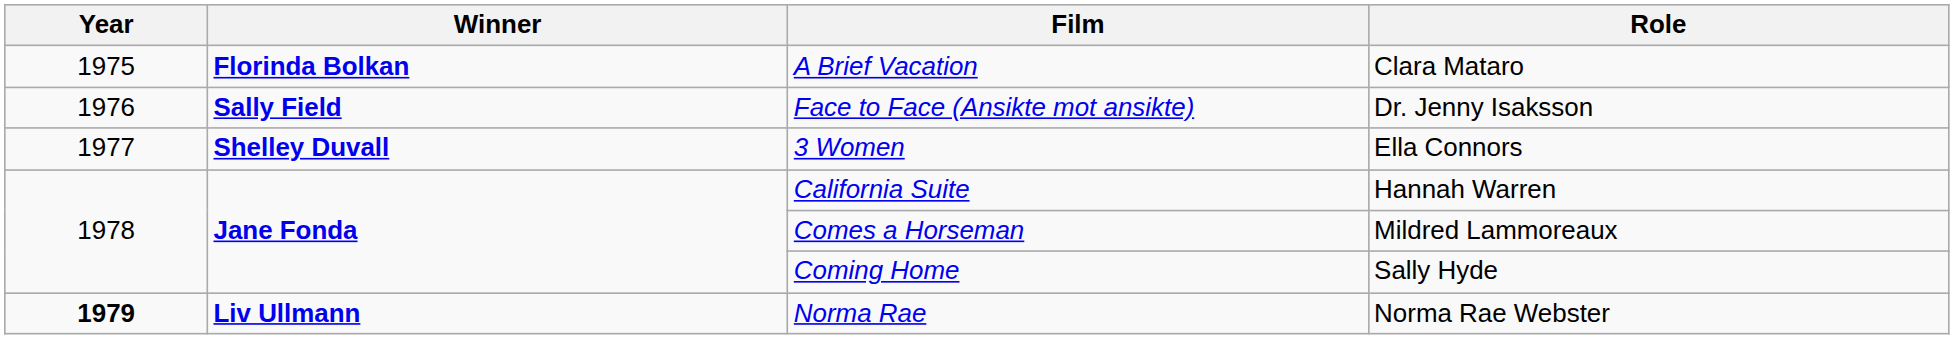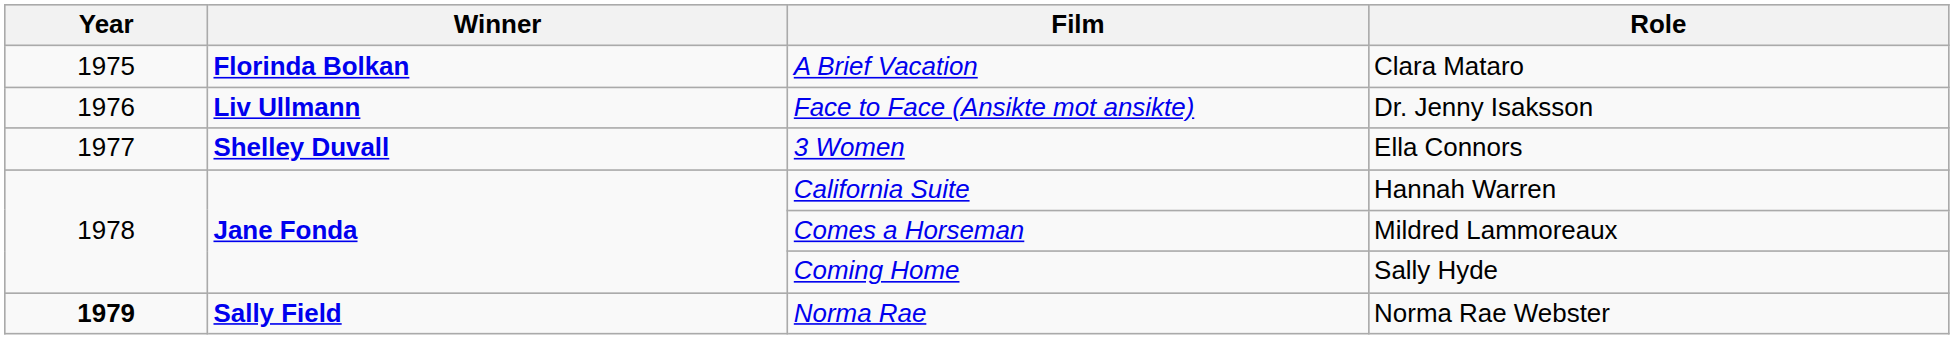Face to Face (Ansikte mot ansikte) | Winner: Sally Field -> Liv Ullmann
Norma Rae | Winner: Liv Ullmann -> Sally Field
